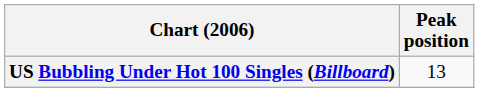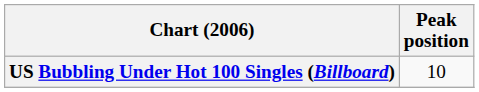US Bubbling Under Hot 100 Singles (Billboard) | Peak position: 13 -> 10
